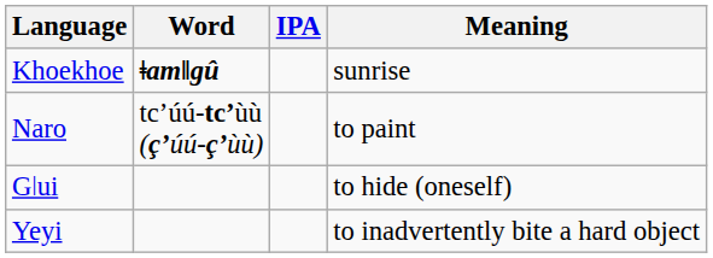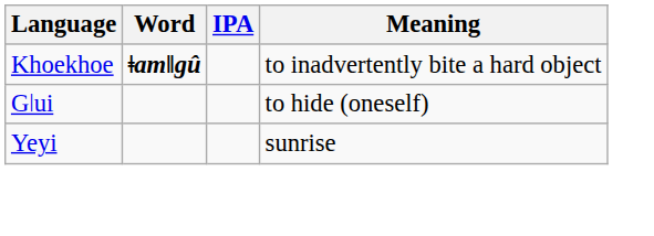Khoekhoe | Meaning: sunrise -> to inadvertently bite a hard object
- row: Naro | tc’úú-tc’ùù (ç’úú-ç’ùù) | to paint
Yeyi | Meaning: to inadvertently bite a hard object -> sunrise
